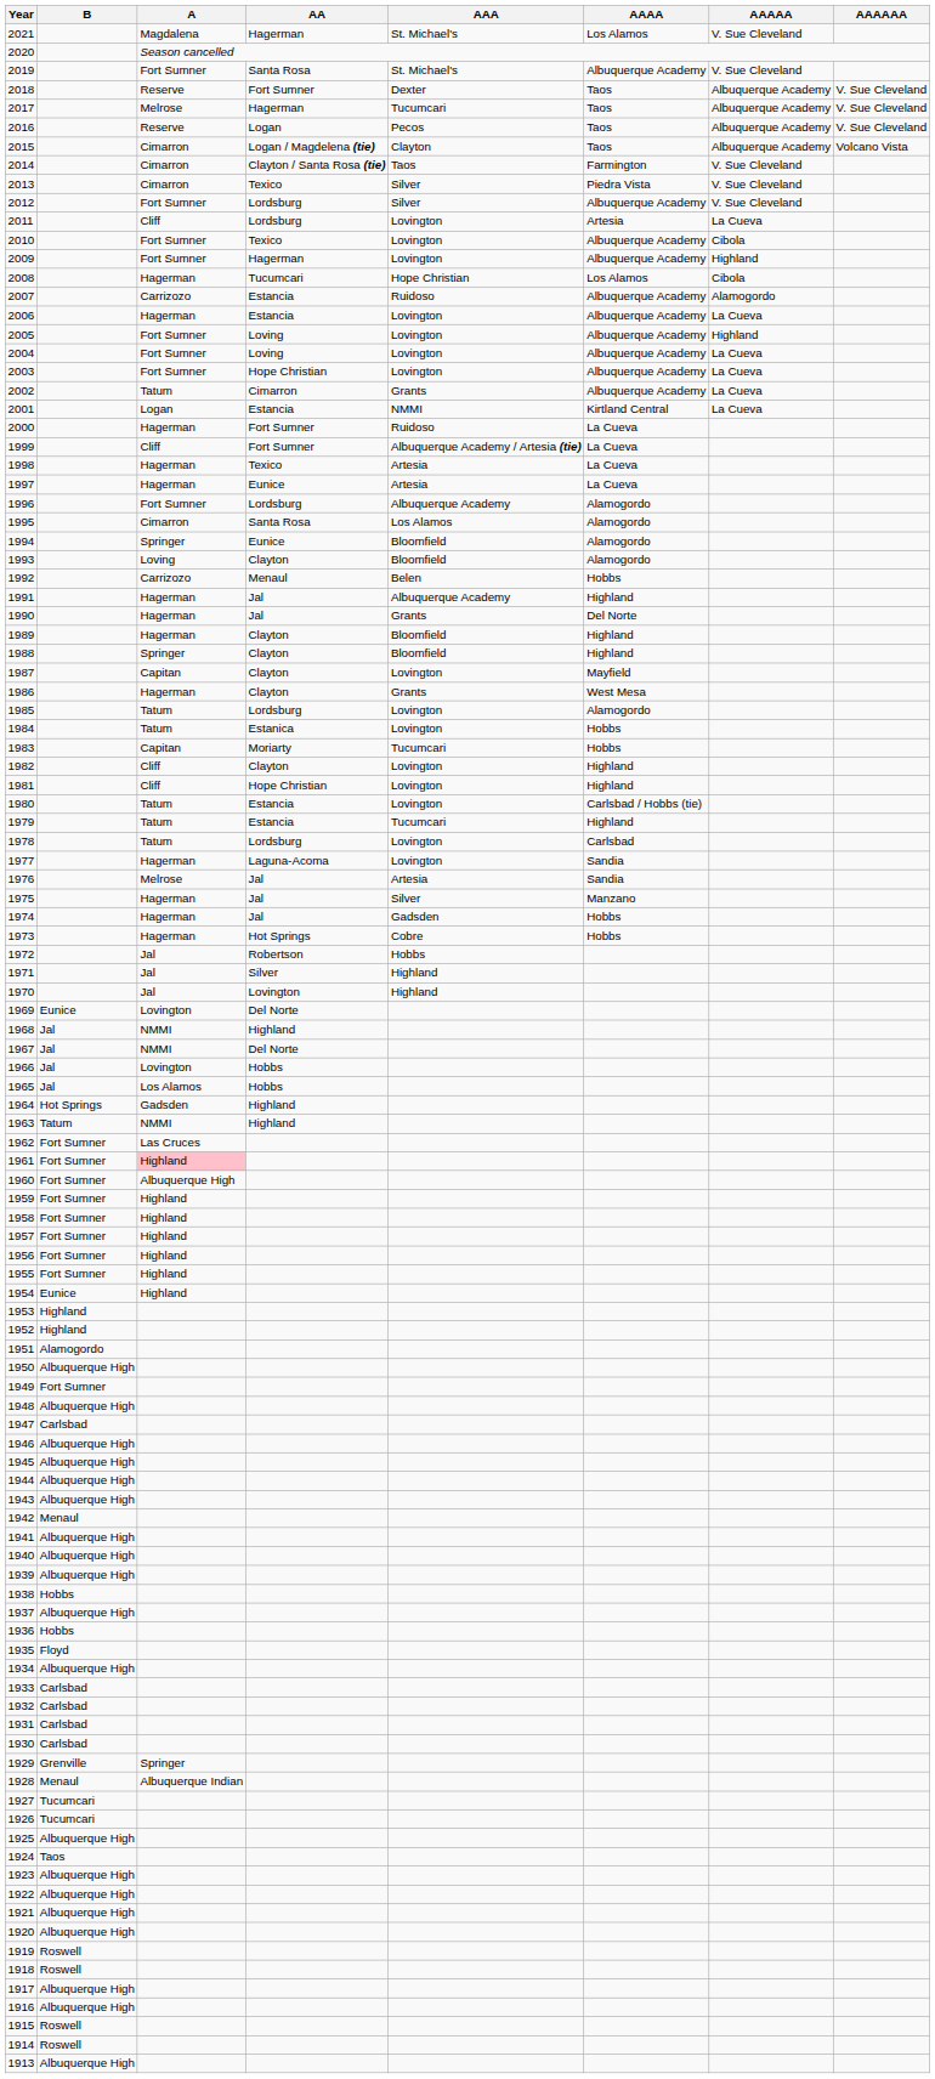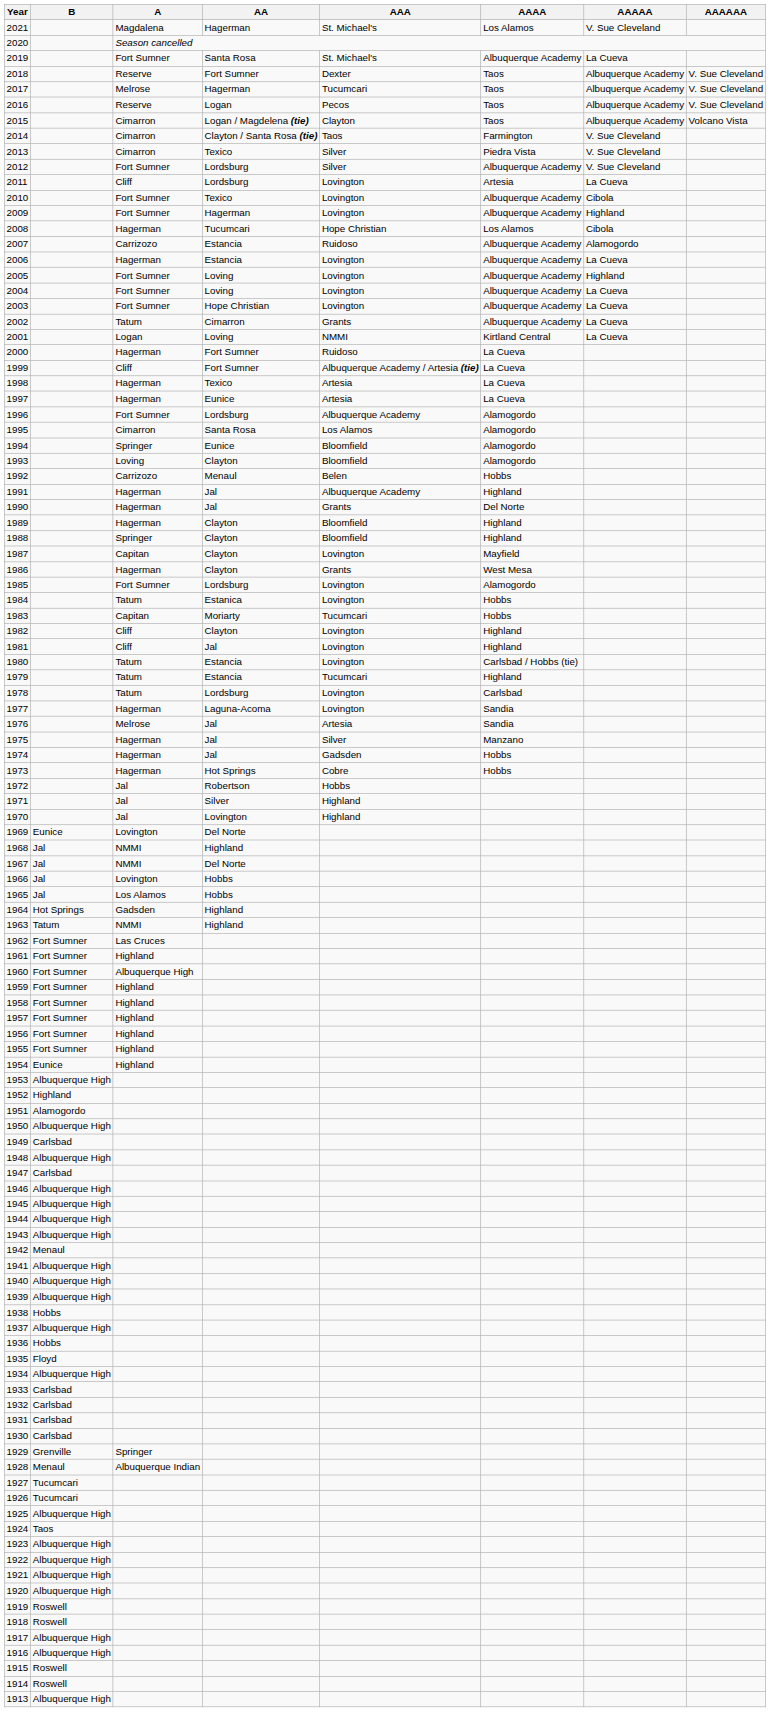2019 | AAAAA: V. Sue Cleveland -> La Cueva
2001 | AA: Estancia -> Loving
1985 | A: Tatum -> Fort Sumner
1981 | AA: Hope Christian -> Jal
1961 | A: pink background -> no background
1953 | B: Highland -> Albuquerque High
1949 | B: Fort Sumner -> Carlsbad
